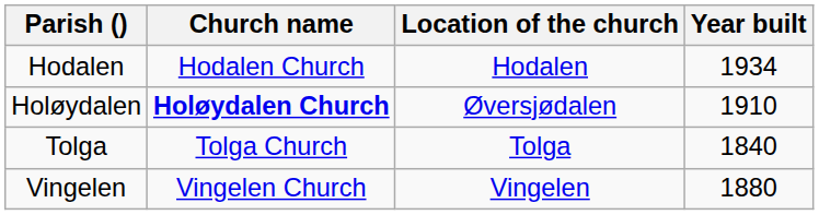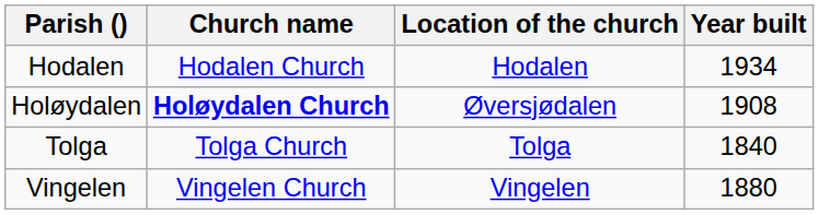Holøydalen | Year built: 1910 -> 1908
